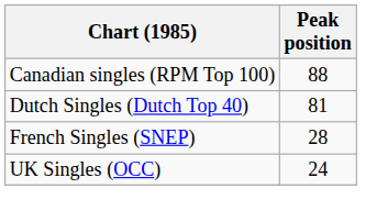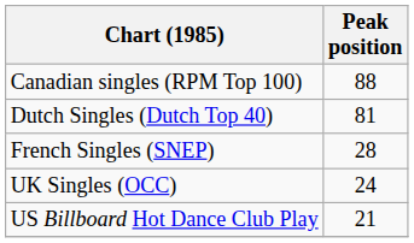+ row: US Billboard Hot Dance Club Play | 21
